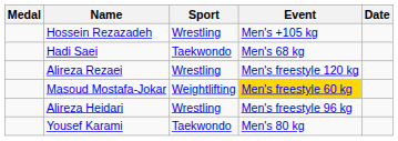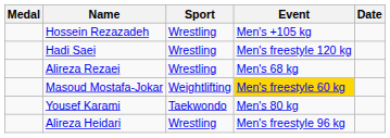Hadi Saei | Sport: Taekwondo -> Wrestling
Hadi Saei | Event: Men's 68 kg -> Men's freestyle 120 kg
Alireza Rezaei | Event: Men's freestyle 120 kg -> Men's 68 kg
rows swapped: Yousef Karami <-> Alireza Heidari
